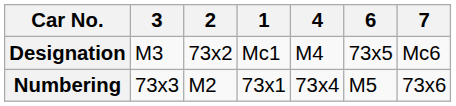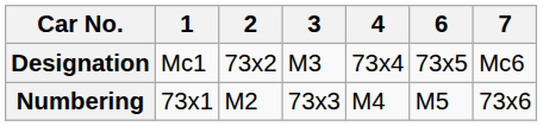columns swapped: 1 <-> 3
Designation | 4: M4 -> 73x4
Numbering | 4: 73x4 -> M4
